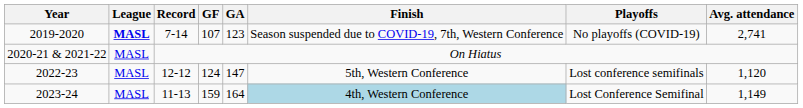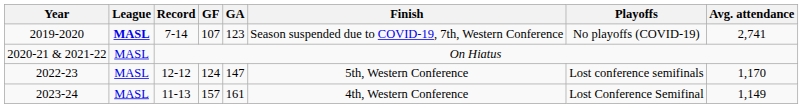2022-23 | Avg. attendance: 1,120 -> 1,170
2023-24 | GF: 159 -> 157
2023-24 | GA: 164 -> 161
2023-24 | Finish: lightblue background -> no background
